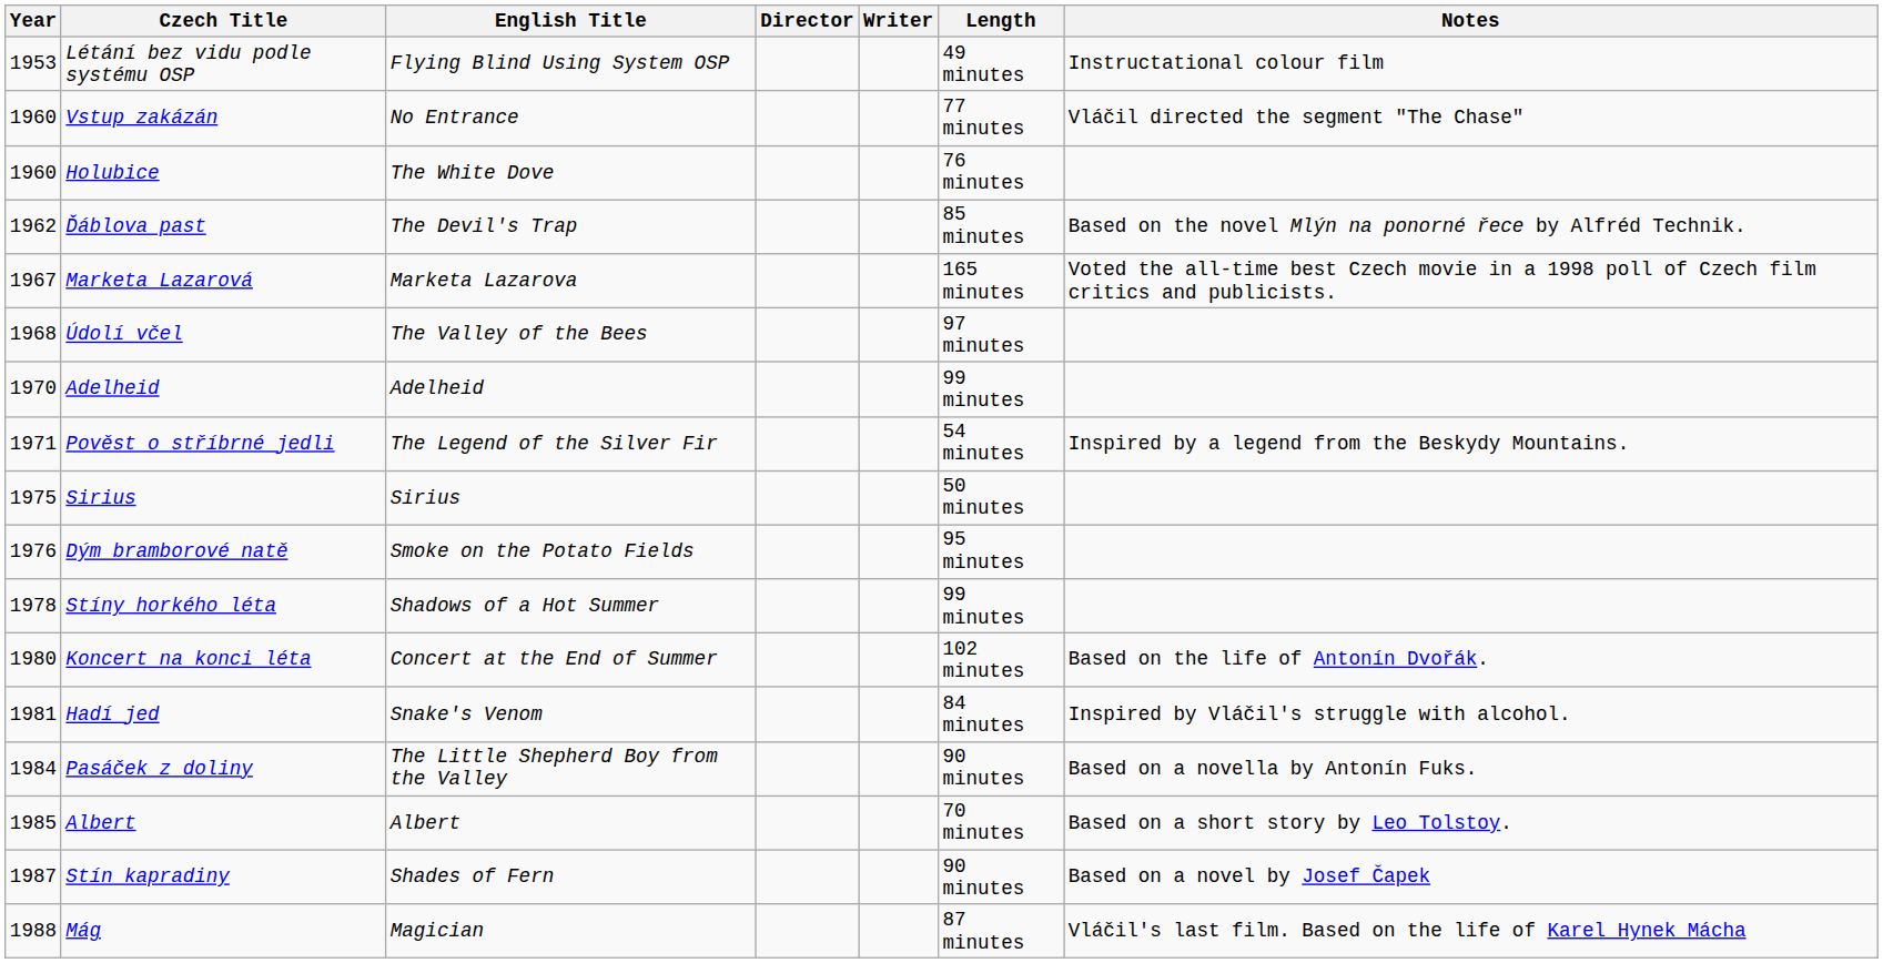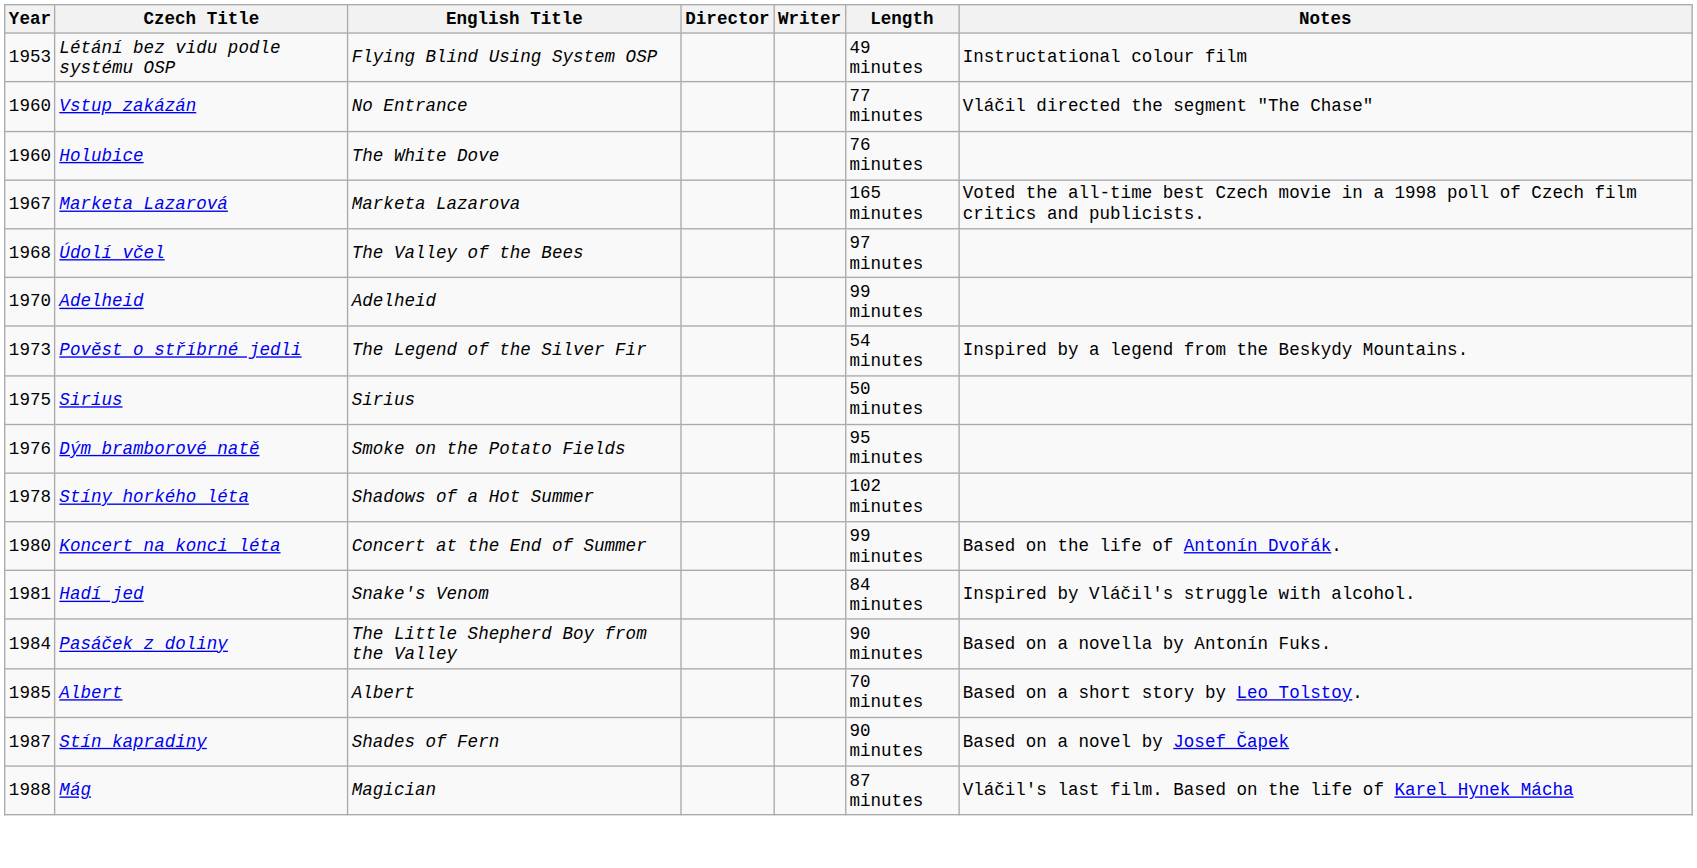- row: 1962 | Ďáblova past | The Devil's Trap | 85 minutes | Based on the novel Mlýn na ponorné řece by Alfréd Technik.
Pověst o stříbrné jedli | Year: 1971 -> 1973
Stíny horkého léta | Length: 99 minutes -> 102 minutes
Koncert na konci léta | Length: 102 minutes -> 99 minutes
